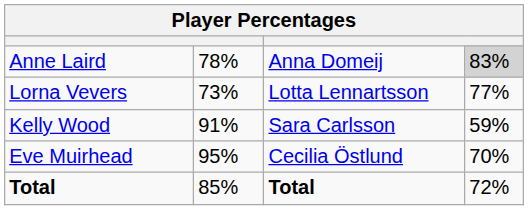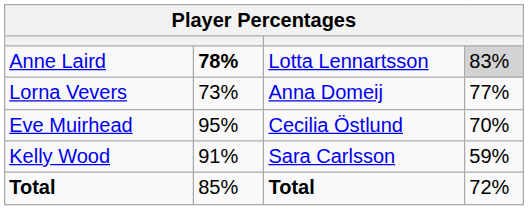Anne Laird | column 2: normal -> bold
Anne Laird | column 3: Anna Domeij -> Lotta Lennartsson
Lorna Vevers | column 3: Lotta Lennartsson -> Anna Domeij
rows swapped: Kelly Wood <-> Eve Muirhead
